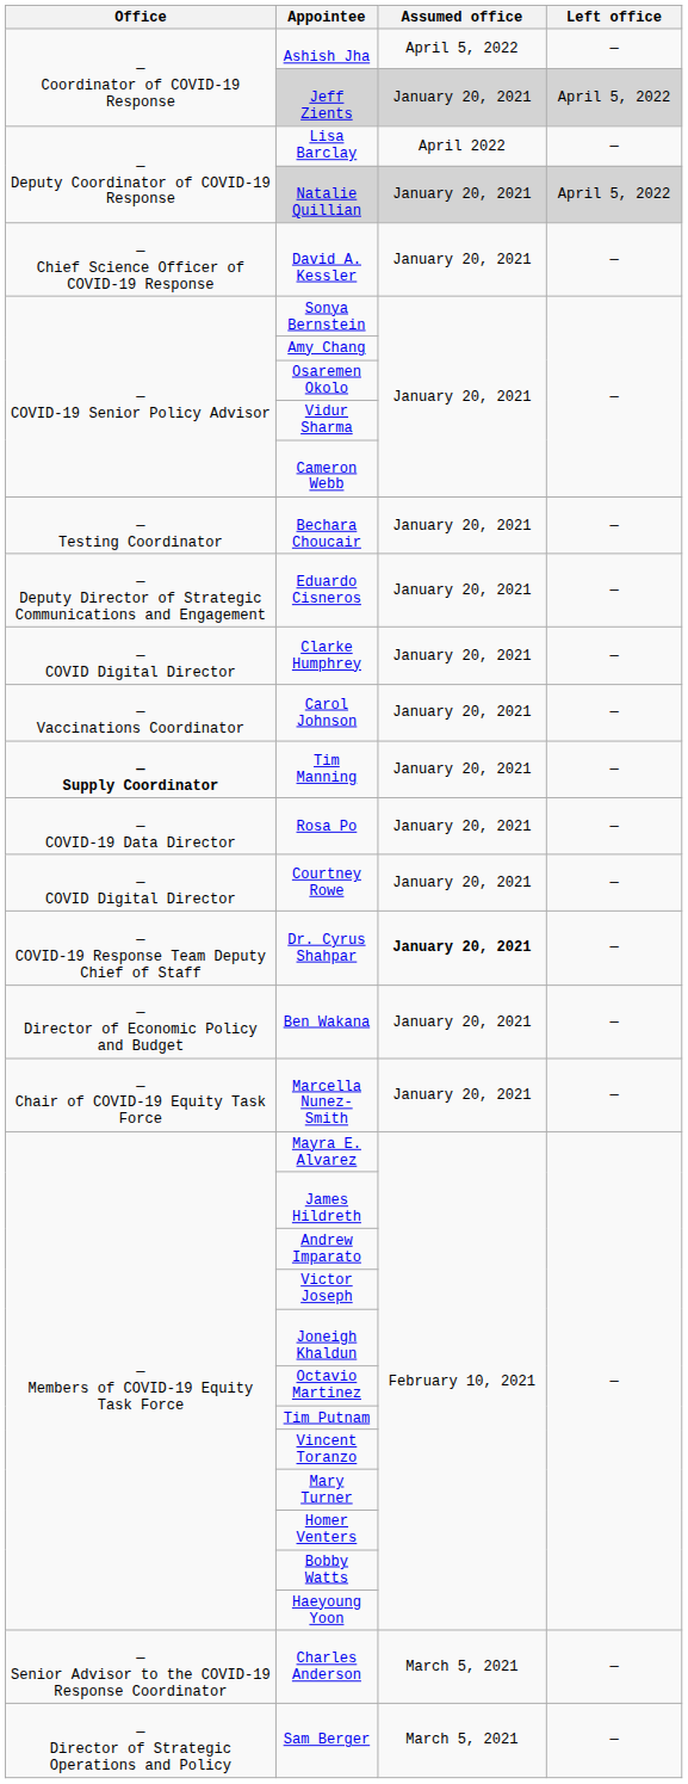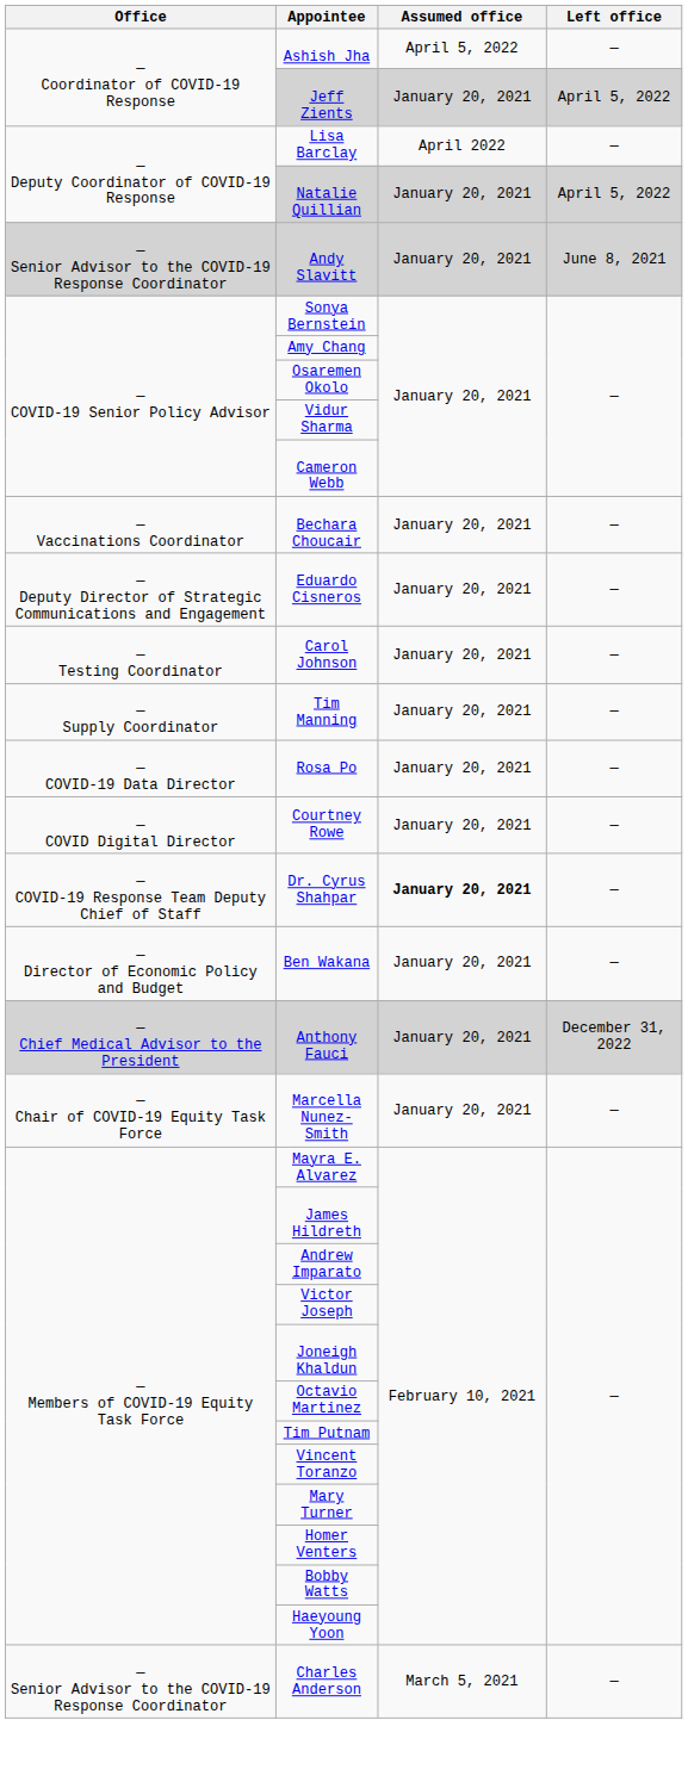- row: — Chief Science Officer of COVID-19 Response | David A. Kessler | January 20, 2021 | —
+ row: — Senior Advisor to the COVID-19 Response Coordinator | Andy Slavitt | January 20, 2021 | June 8, 2021
Bechara Choucair | Office: — Testing Coordinator -> — Vaccinations Coordinator
- row: — COVID Digital Director | Clarke Humphrey | January 20, 2021 | —
Carol Johnson | Office: — Vaccinations Coordinator -> — Testing Coordinator
Tim Manning | Office: bold -> normal
+ row: — Chief Medical Advisor to the President | Anthony Fauci | January 20, 2021 | December 31, 2022
- row: — Director of Strategic Operations and Policy | Sam Berger | March 5, 2021 | —
